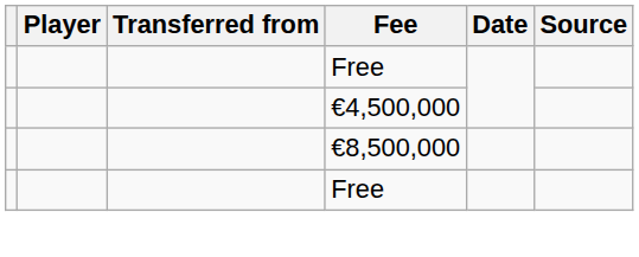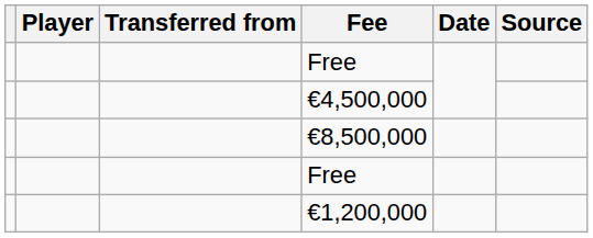+ row: €1,200,000
